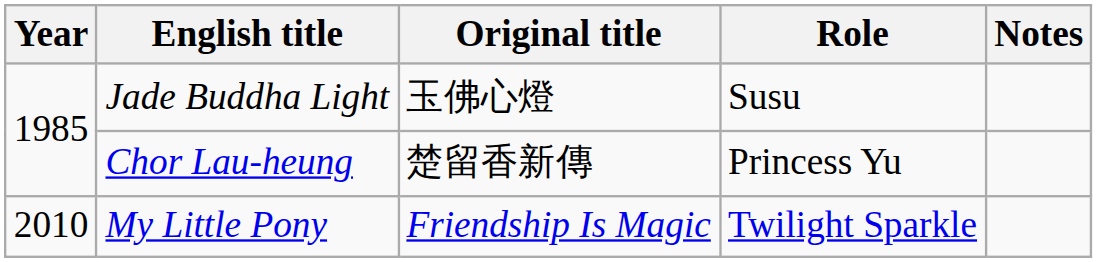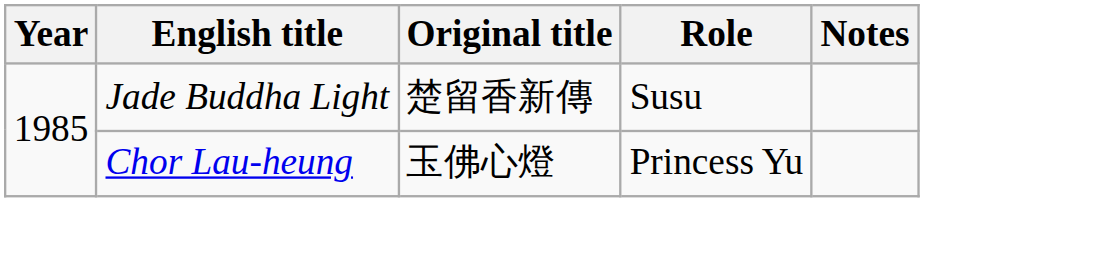Jade Buddha Light | Original title: 玉佛心燈 -> 楚留香新傳
Chor Lau-heung | Original title: 楚留香新傳 -> 玉佛心燈
- row: 2010 | My Little Pony | Friendship Is Magic | Twilight Sparkle
